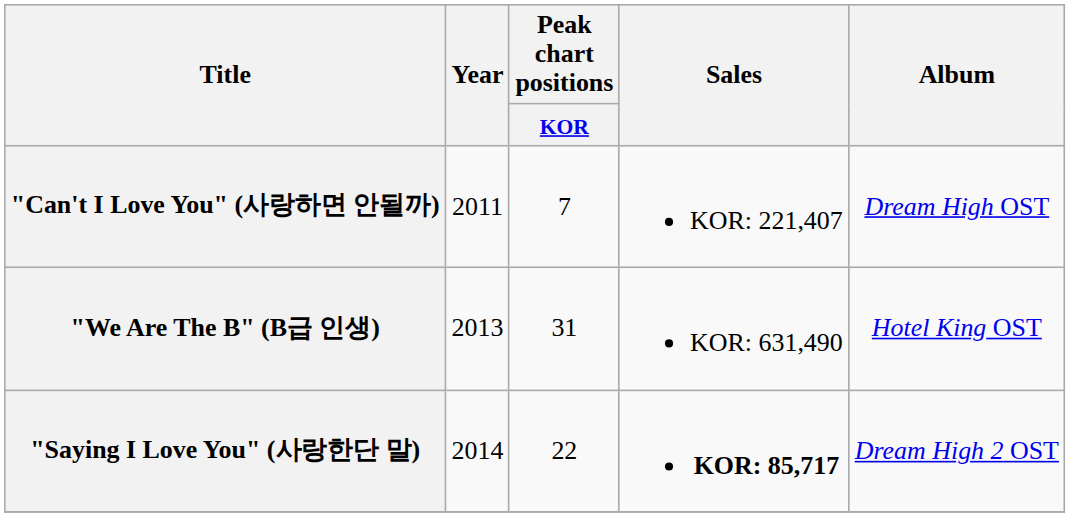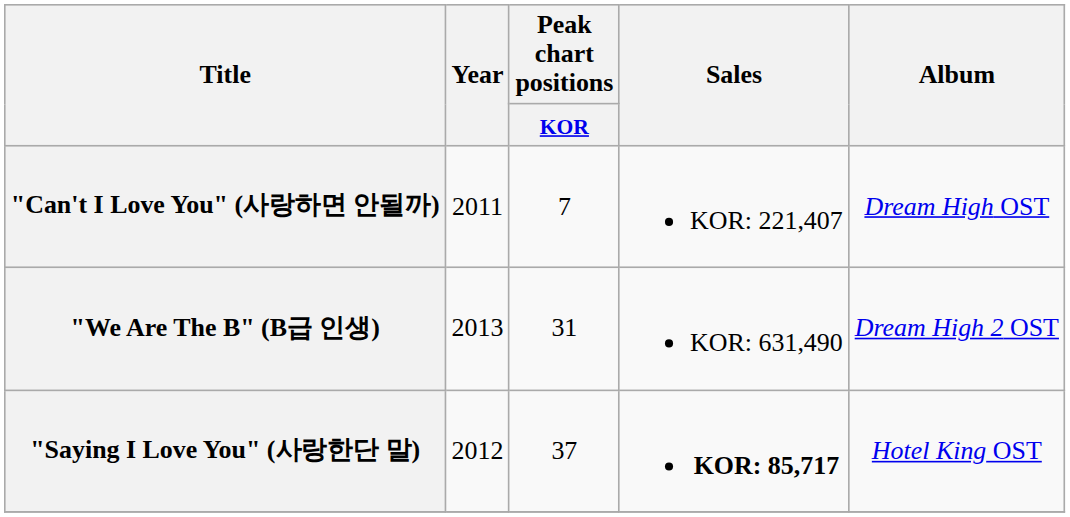"We Are The B" (B급 인생) | Album: Hotel King OST -> Dream High 2 OST
"Saying I Love You" (사랑한단 말) | Year: 2014 -> 2012
"Saying I Love You" (사랑한단 말) | Peak chart positions / KOR: 22 -> 37
"Saying I Love You" (사랑한단 말) | Album: Dream High 2 OST -> Hotel King OST
